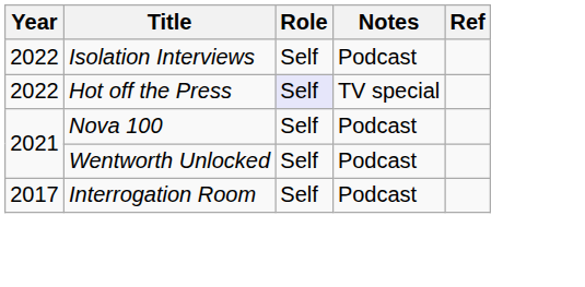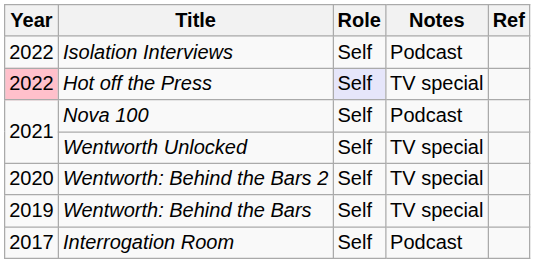Hot off the Press | Year: no background -> pink background
Wentworth Unlocked | Notes: Podcast -> TV special
+ row: 2020 | Wentworth: Behind the Bars 2 | Self | TV special
+ row: 2019 | Wentworth: Behind the Bars | Self | TV special
